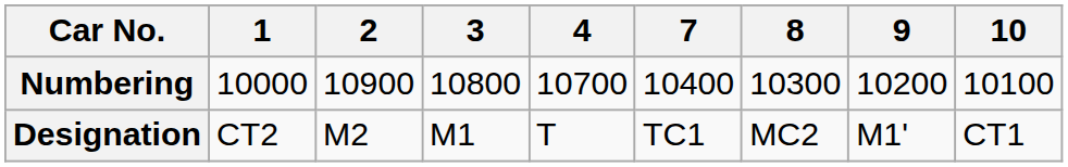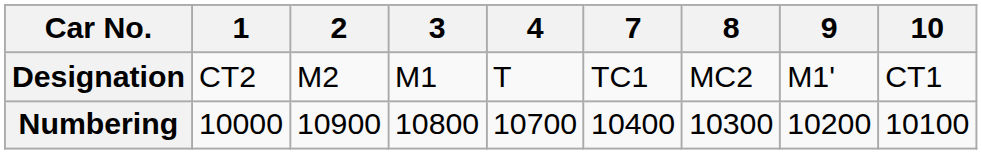rows swapped: Designation <-> Numbering
